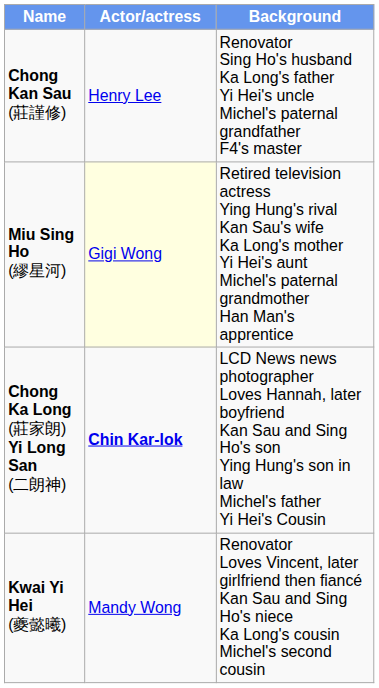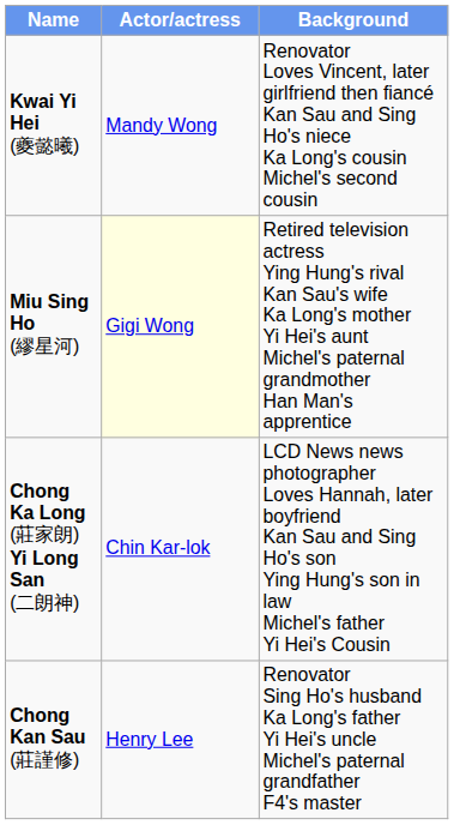rows swapped: Chong Kan Sau (莊謹修) <-> Kwai Yi Hei (夔懿曦)
Chong Ka Long (莊家朗) Yi Long San (二朗神) | Actor/actress: bold -> normal
